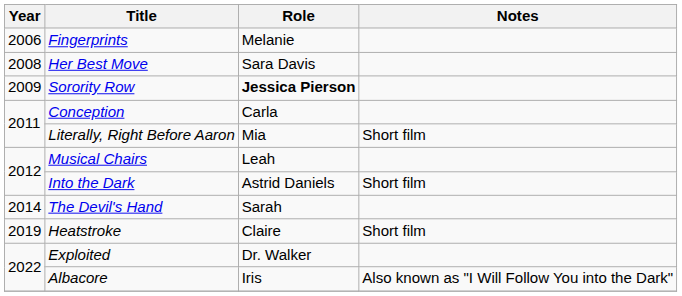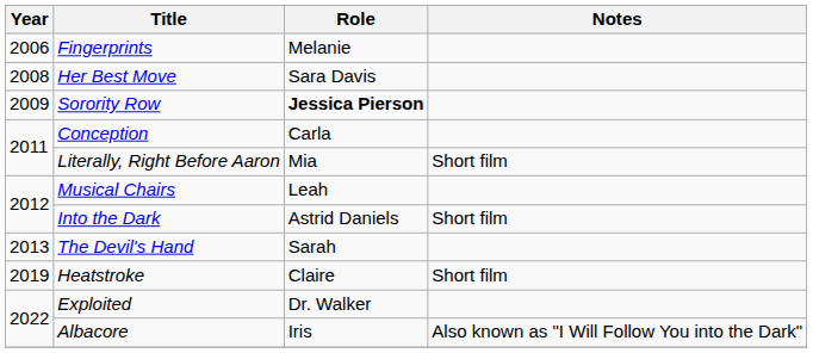The Devil's Hand | Year: 2014 -> 2013
